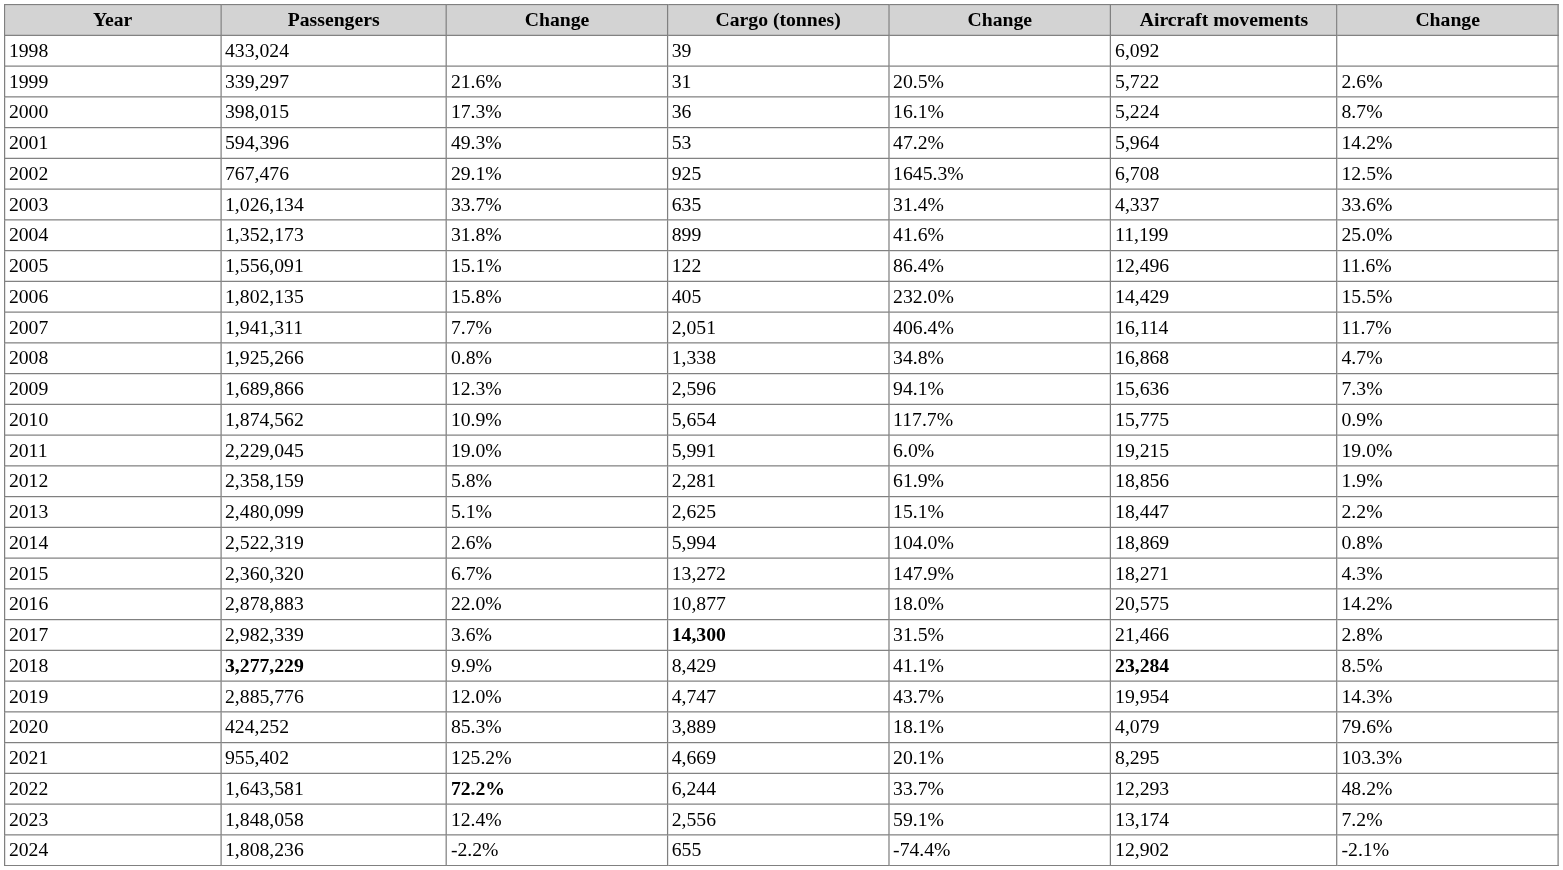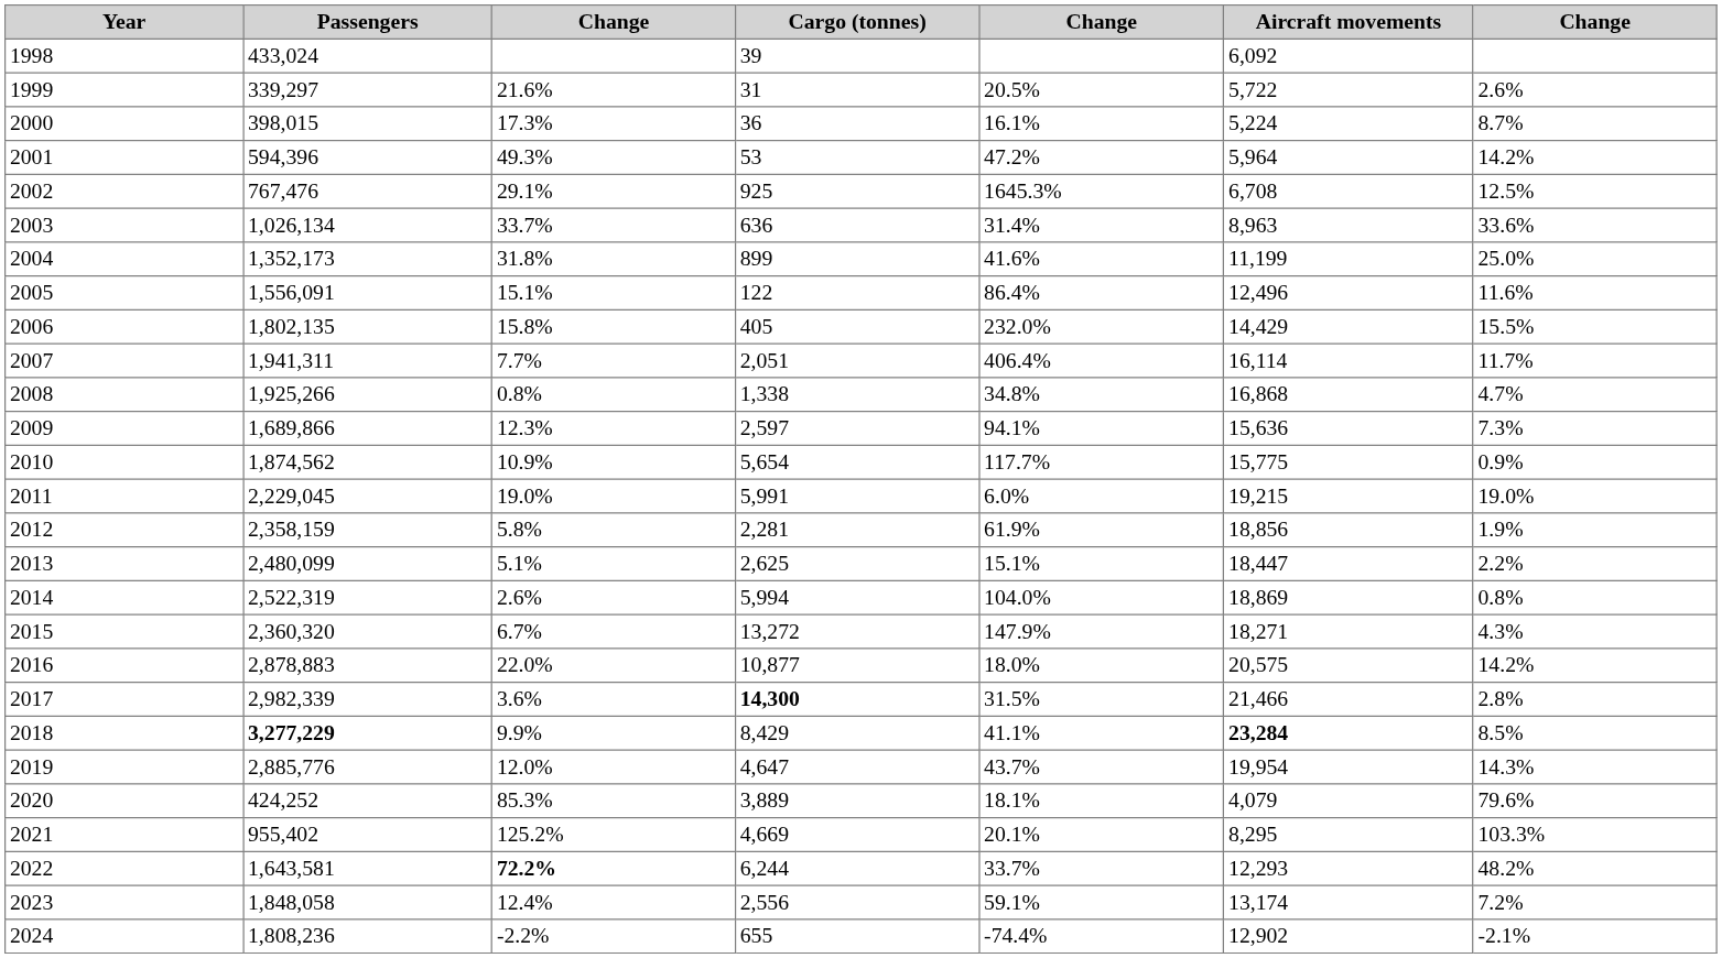2003 | Cargo (tonnes): 635 -> 636
2003 | Aircraft movements: 4,337 -> 8,963
2009 | Cargo (tonnes): 2,596 -> 2,597
2019 | Cargo (tonnes): 4,747 -> 4,647
